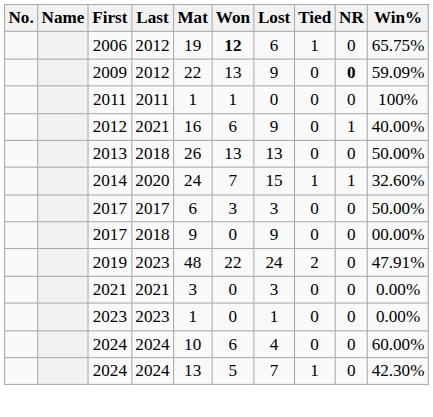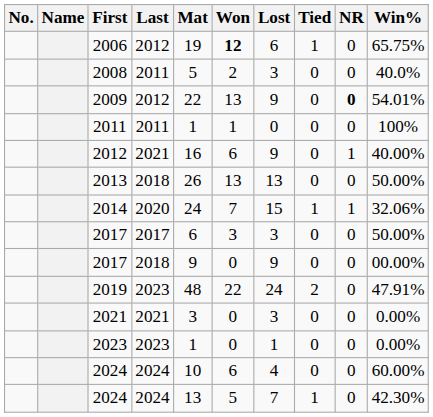+ row: 2008 | 2011 | 5 | 2 | 3 | 0 | 0 | 40.0%
2009 | Win%: 59.09% -> 54.01%
2014 | Win%: 32.60% -> 32.06%
